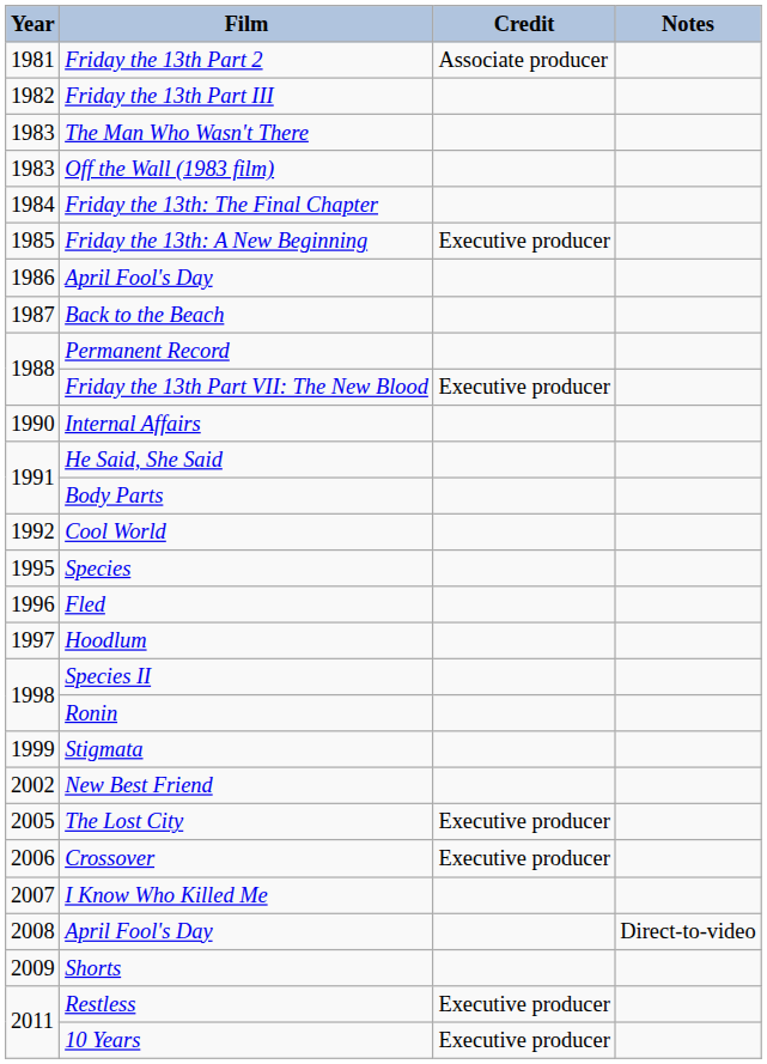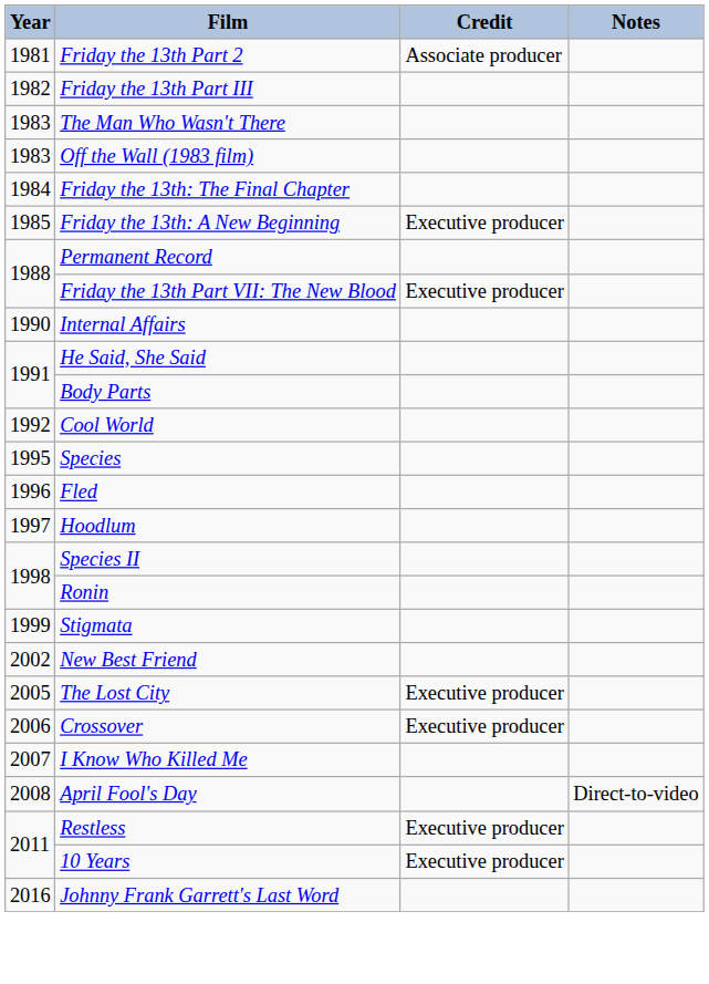- row: 1986 | April Fool's Day
- row: 1987 | Back to the Beach
- row: 2009 | Shorts
+ row: 2016 | Johnny Frank Garrett's Last Word
